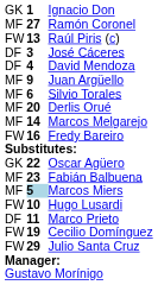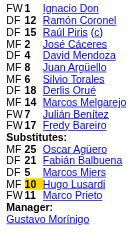Ignacio Don | column 1: GK -> FW
Ramón Coronel | column 1: MF -> DF
Ramón Coronel | column 2: 27 -> 12
Raúl Piris (c) | column 1: FW -> DF
Raúl Piris (c) | column 2: 13 -> 15
José Cáceres | column 1: DF -> MF
José Cáceres | column 2: 3 -> 2
Juan Argüello | column 2: 9 -> 8
Derlis Orué | column 1: MF -> DF
Derlis Orué | column 2: 20 -> 18
+ row: FW | 7 | Julián Benítez
Fredy Bareiro | column 2: 16 -> 17
Oscar Agüero | column 1: GK -> MF
Oscar Agüero | column 2: 22 -> 25
Fabián Balbuena | column 1: MF -> DF
Fabián Balbuena | column 2: 23 -> 21
Marcos Miers | column 1: MF -> DF
Marcos Miers | column 2: lightblue background -> no background
Hugo Lusardi | column 1: FW -> MF
Hugo Lusardi | column 2: no background -> gold background
Marco Prieto | column 1: DF -> FW
- row: FW | 19 | Cecilio Domínguez
- row: FW | 29 | Julio Santa Cruz
